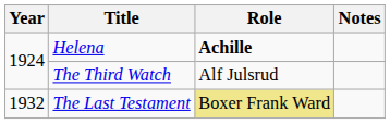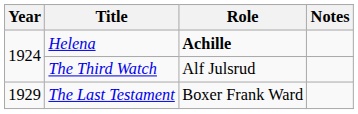The Last Testament | Year: 1932 -> 1929
The Last Testament | Role: khaki background -> no background
